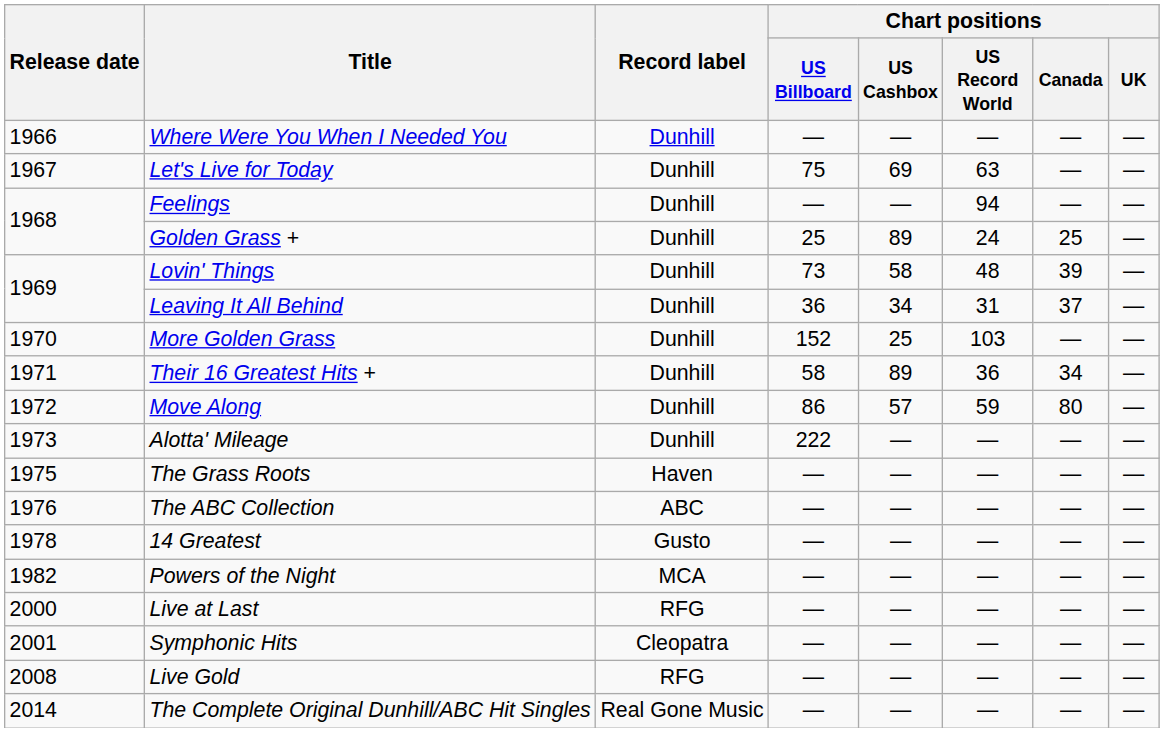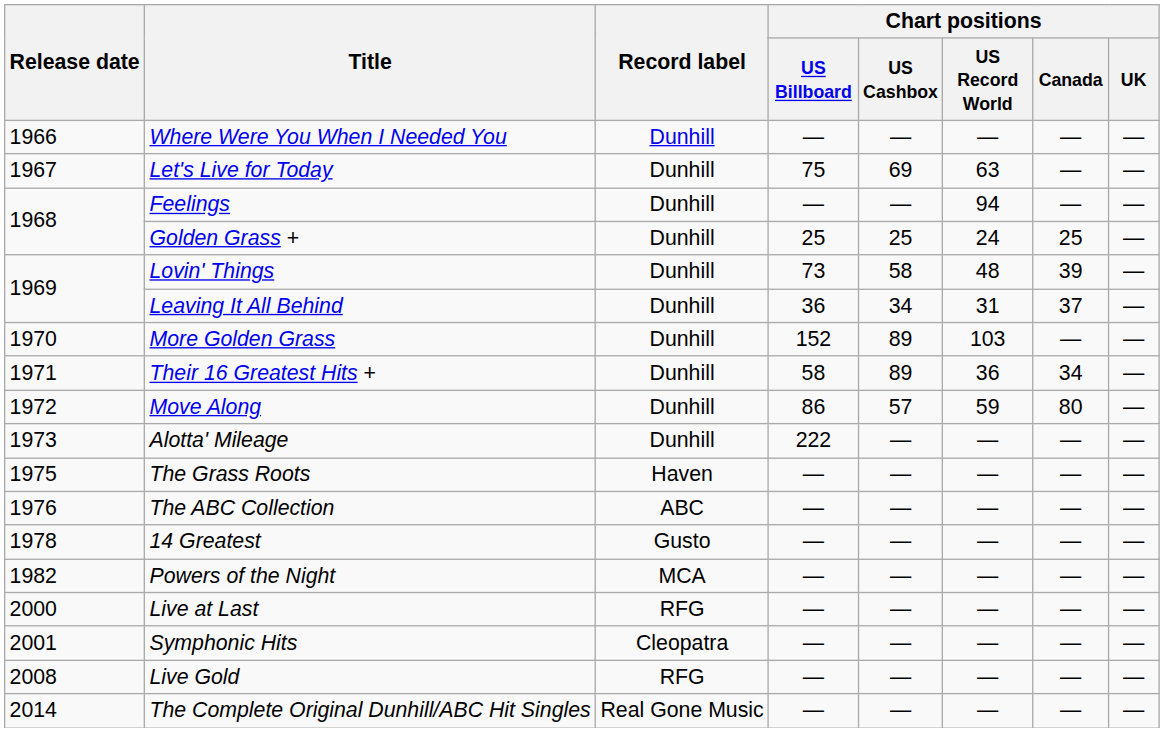Golden Grass + | Chart positions / US Cashbox: 89 -> 25
More Golden Grass | Chart positions / US Cashbox: 25 -> 89
